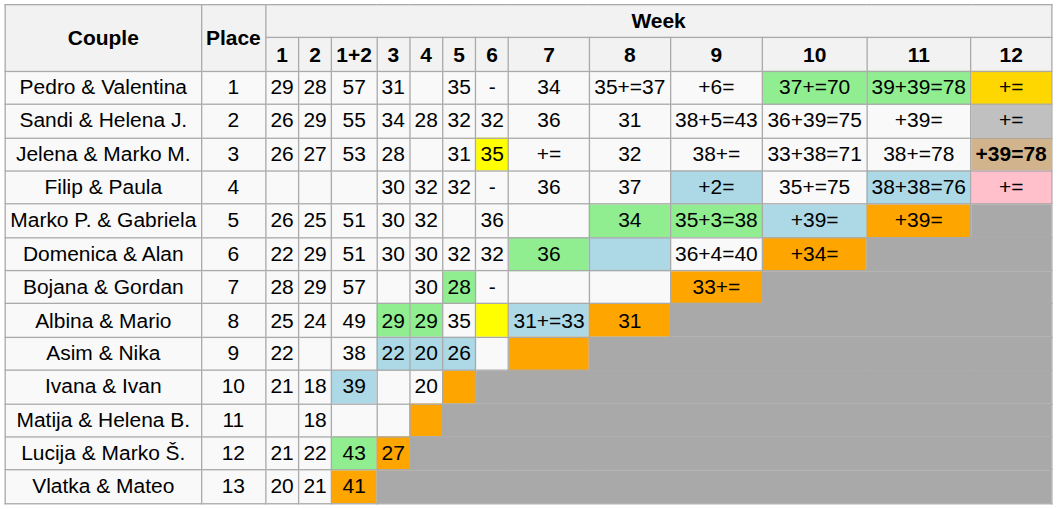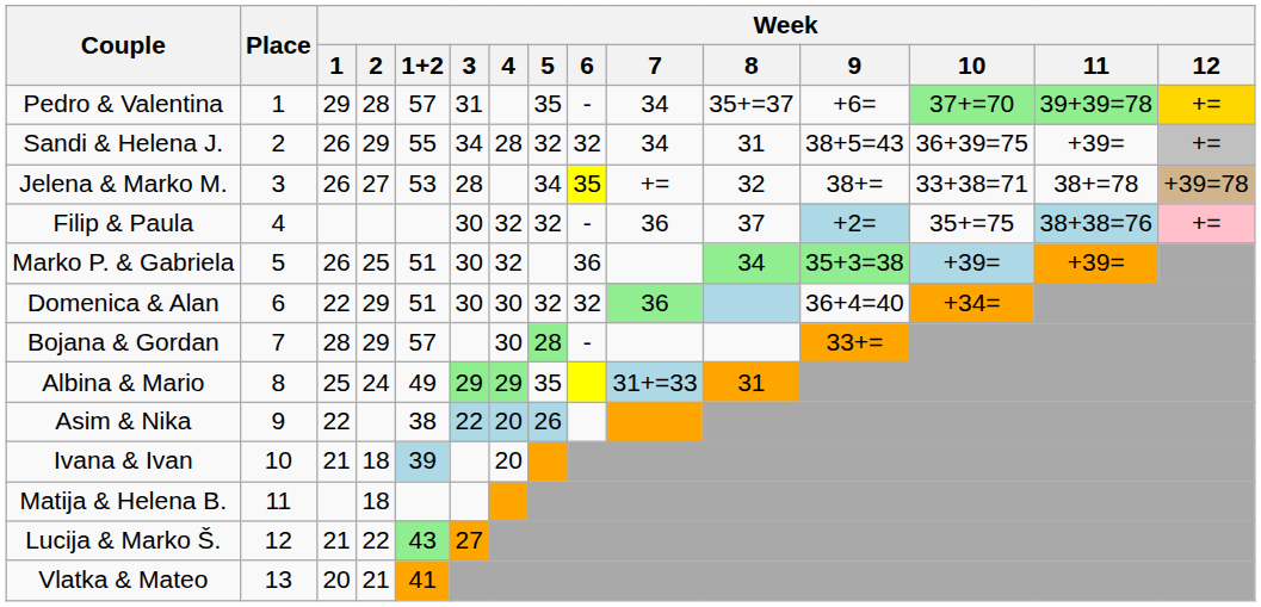Sandi & Helena J. | Week / 7: 36 -> 34
Jelena & Marko M. | Week / 5: 31 -> 34
Jelena & Marko M. | Week / 12: bold -> normal
